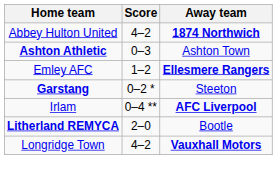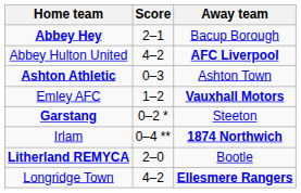+ row: Abbey Hey | 2–1 | Bacup Borough
Abbey Hulton United | Away team: 1874 Northwich -> AFC Liverpool
Emley AFC | Away team: Ellesmere Rangers -> Vauxhall Motors
Irlam | Away team: AFC Liverpool -> 1874 Northwich
Longridge Town | Away team: Vauxhall Motors -> Ellesmere Rangers
